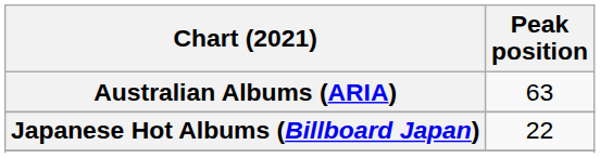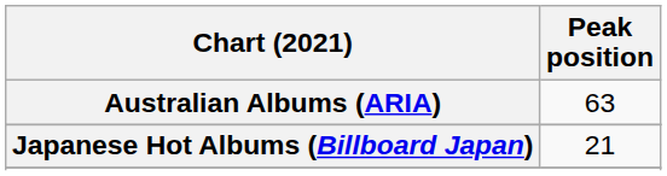Japanese Hot Albums (Billboard Japan) | Peak position: 22 -> 21
